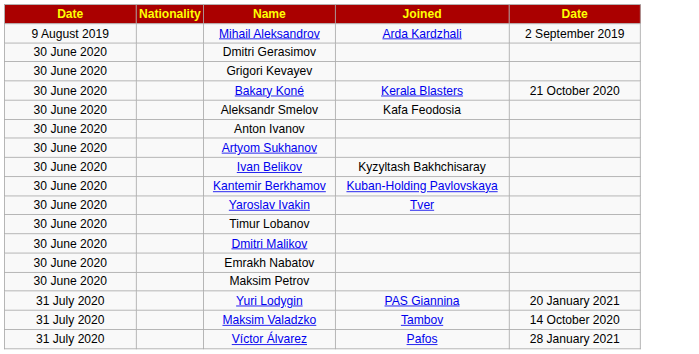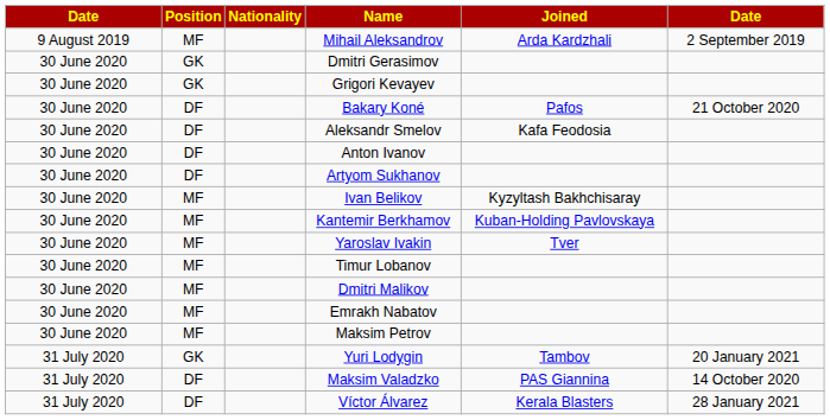+ column: Position | MF | GK | GK | DF | DF | DF | DF | MF | MF | MF | MF | MF | MF | MF | GK | DF | DF
Bakary Koné | Joined: Kerala Blasters -> Pafos
Yuri Lodygin | Joined: PAS Giannina -> Tambov
Maksim Valadzko | Joined: Tambov -> PAS Giannina
Víctor Álvarez | Joined: Pafos -> Kerala Blasters
